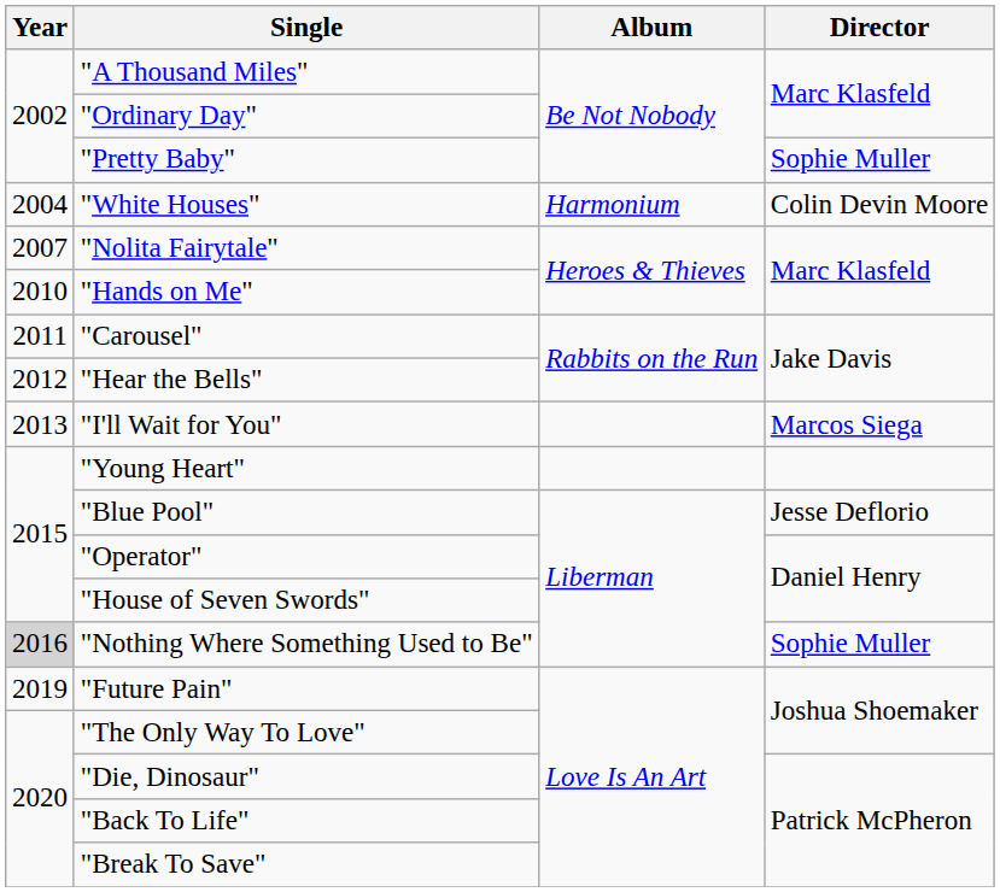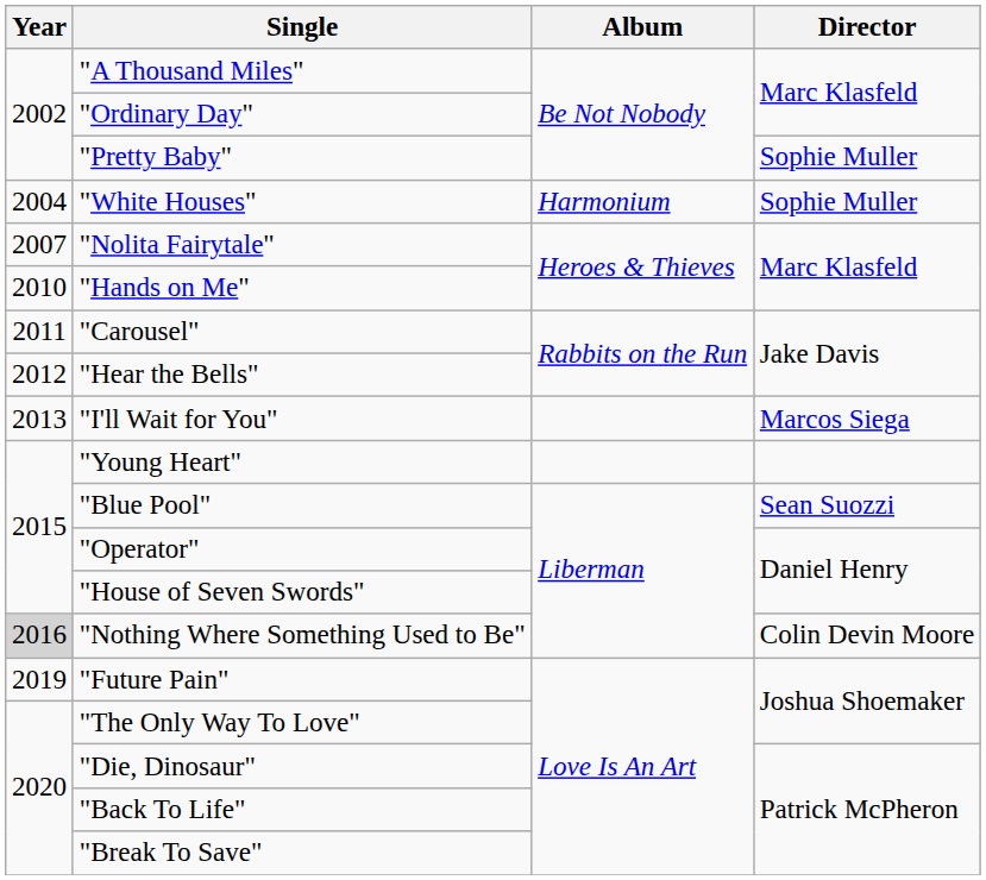"White Houses" | Director: Colin Devin Moore -> Sophie Muller
"Blue Pool" | Director: Jesse Deflorio -> Sean Suozzi
"Nothing Where Something Used to Be" | Director: Sophie Muller -> Colin Devin Moore
